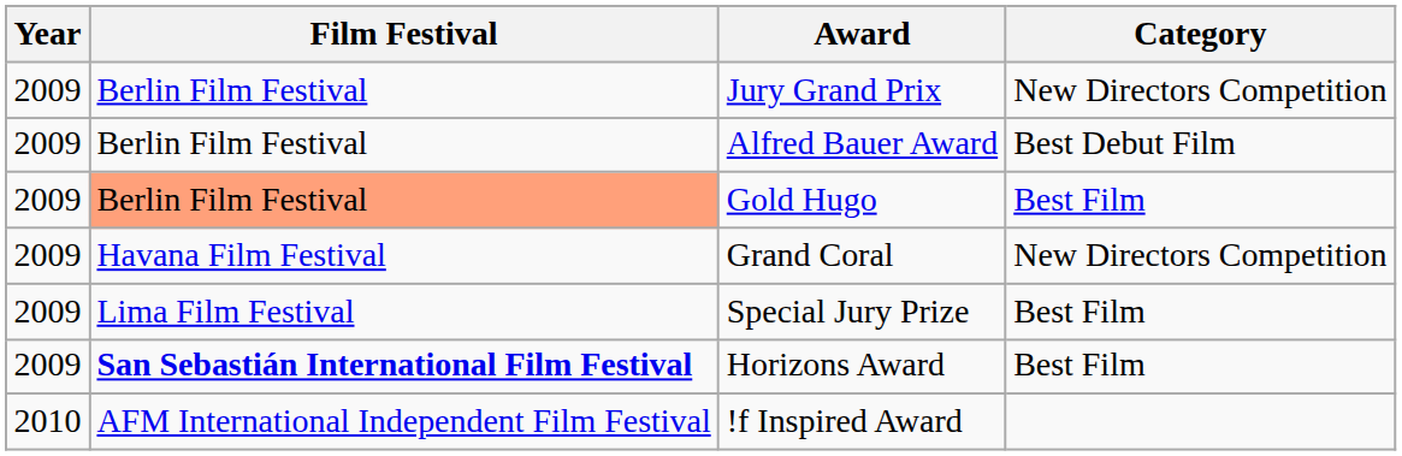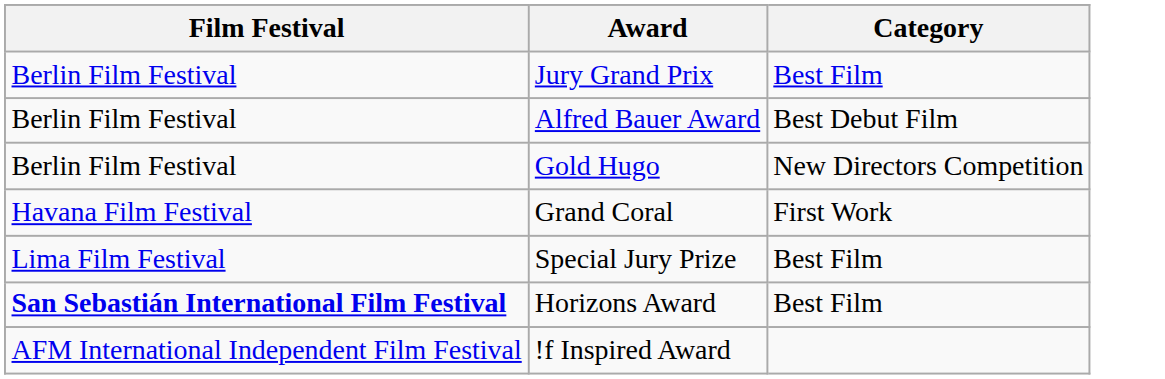- column: Year | 2009 | 2009 | 2009 | 2009 | 2009 | 2009 | 2010
Jury Grand Prix | Category: New Directors Competition -> Best Film
Gold Hugo | Film Festival: lightsalmon background -> no background
Gold Hugo | Category: Best Film -> New Directors Competition
Grand Coral | Category: New Directors Competition -> First Work
